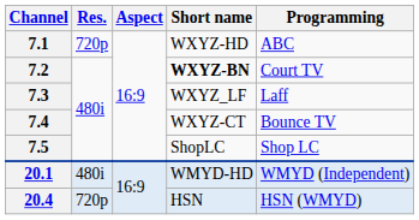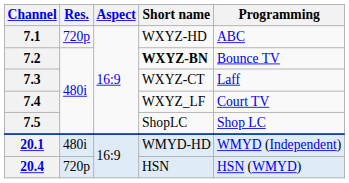7.2 | Programming: Court TV -> Bounce TV
7.3 | Short name: WXYZ_LF -> WXYZ-CT
7.4 | Short name: WXYZ-CT -> WXYZ_LF
7.4 | Programming: Bounce TV -> Court TV
